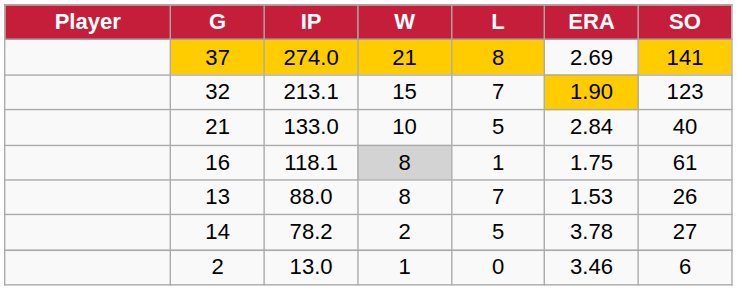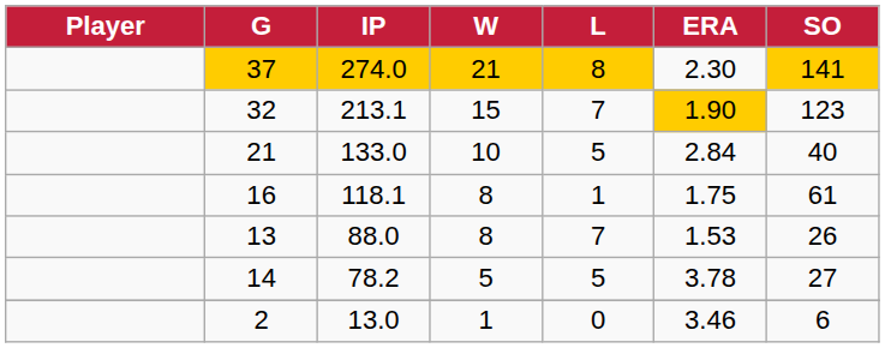37 | ERA: 2.69 -> 2.30
16 | W: lightgrey background -> no background
14 | W: 2 -> 5
